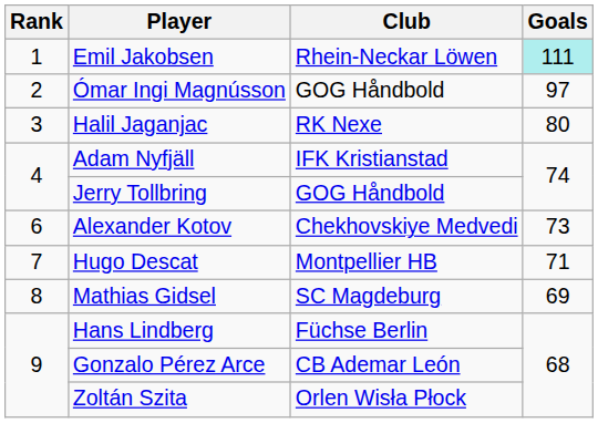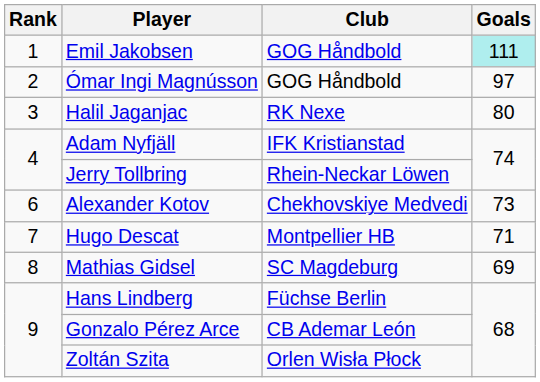Emil Jakobsen | Club: Rhein-Neckar Löwen -> GOG Håndbold
Jerry Tollbring | Club: GOG Håndbold -> Rhein-Neckar Löwen
